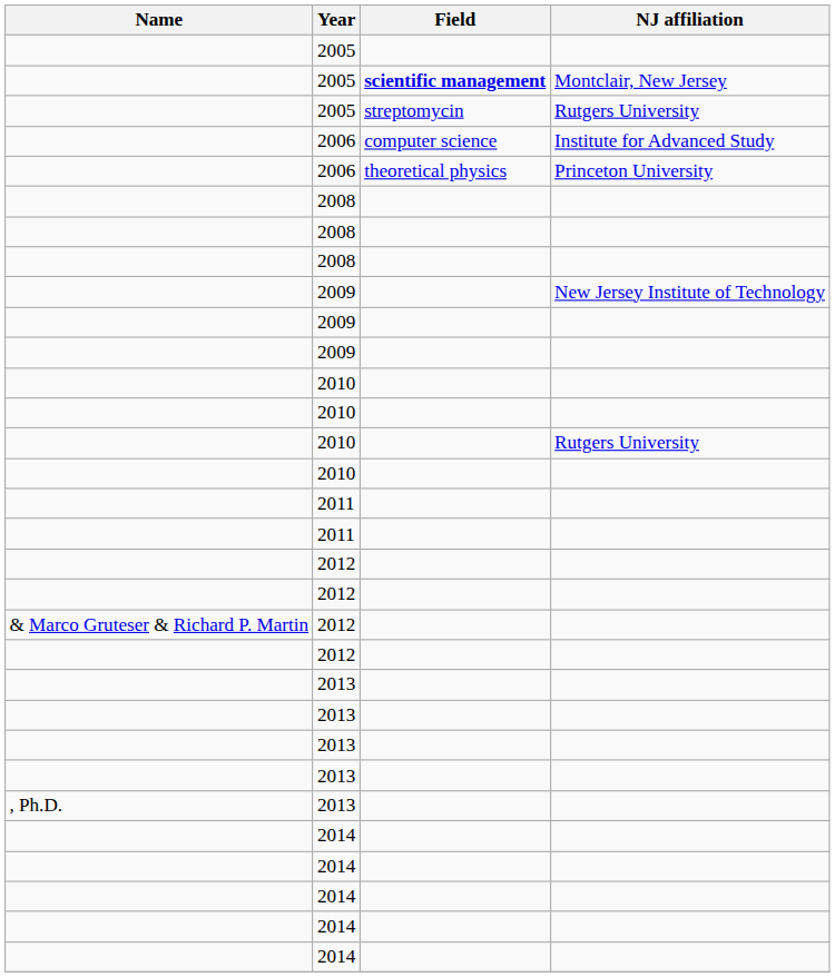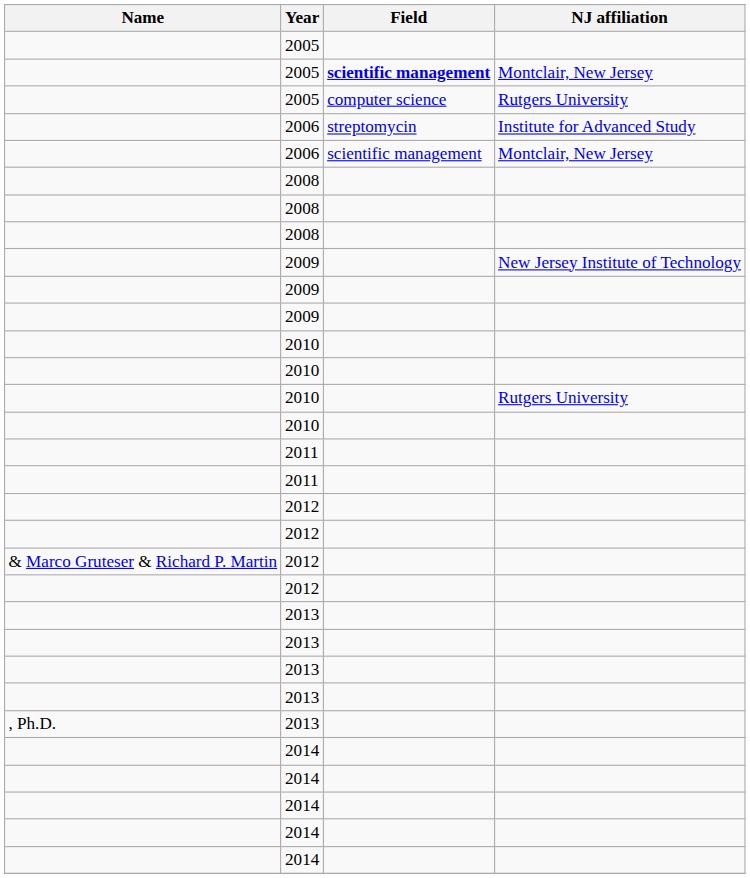2005 / Rutgers University | Field: streptomycin -> computer science
2006 / Institute for Advanced Study | Field: computer science -> streptomycin
+ row: 2006 | scientific management | Montclair, New Jersey
- row: 2006 | theoretical physics | Princeton University
